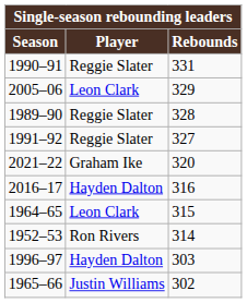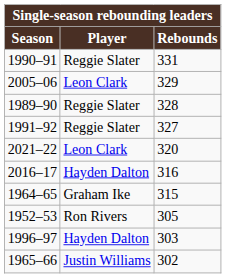2021–22 | Player: Graham Ike -> Leon Clark
1964–65 | Player: Leon Clark -> Graham Ike
1952–53 | Rebounds: 314 -> 305
